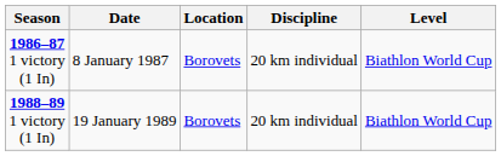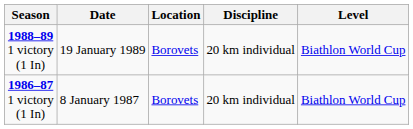rows swapped: 1986–87 1 victory (1 In) <-> 1988–89 1 victory (1 In)
